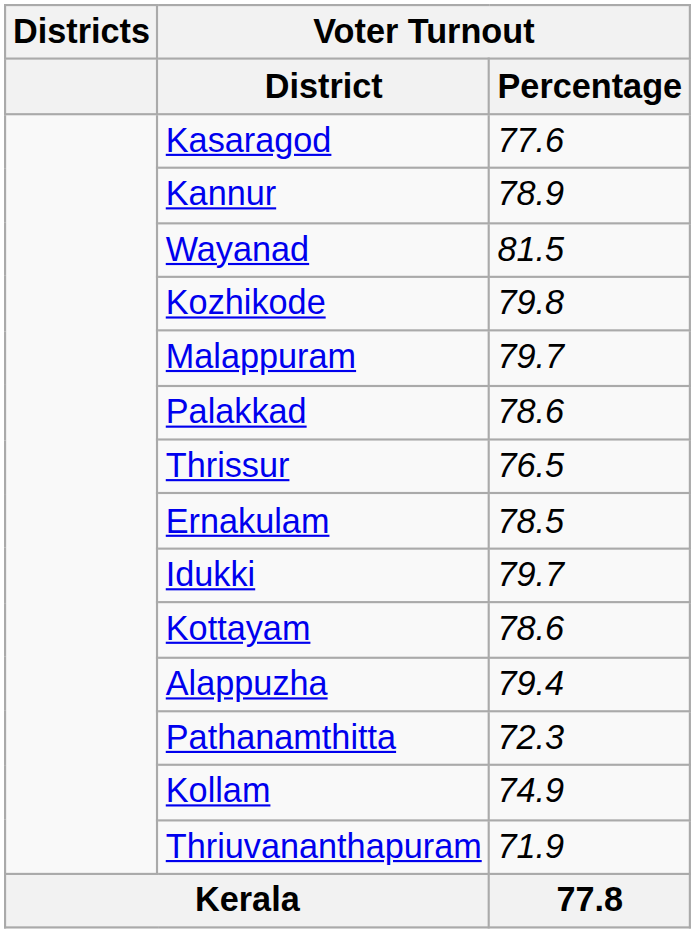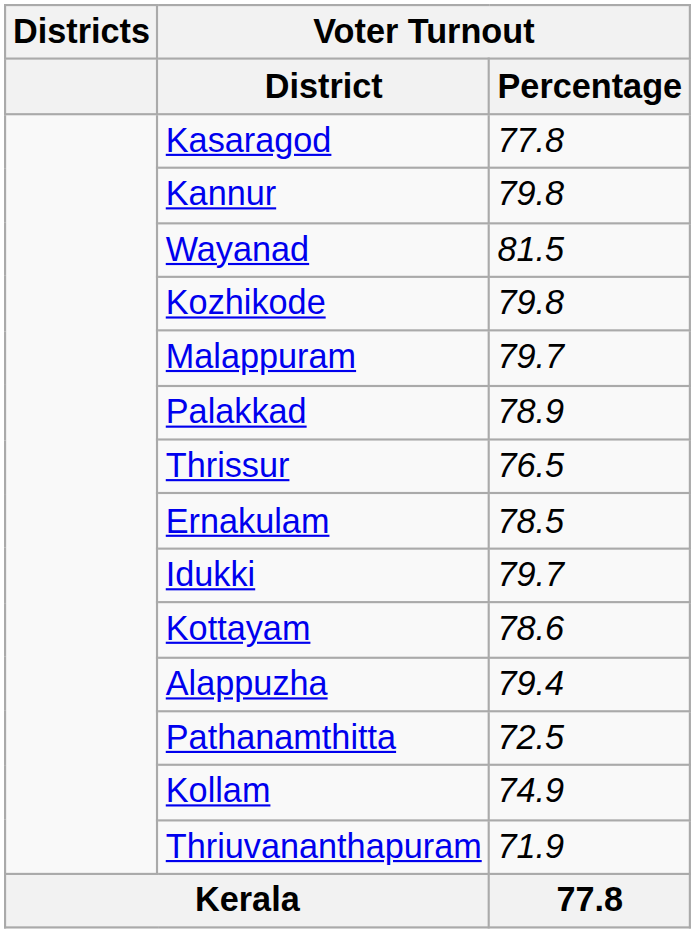Kasaragod | Voter Turnout / Percentage: 77.6 -> 77.8
Kannur | Voter Turnout / Percentage: 78.9 -> 79.8
Palakkad | Voter Turnout / Percentage: 78.6 -> 78.9
Pathanamthitta | Voter Turnout / Percentage: 72.3 -> 72.5
